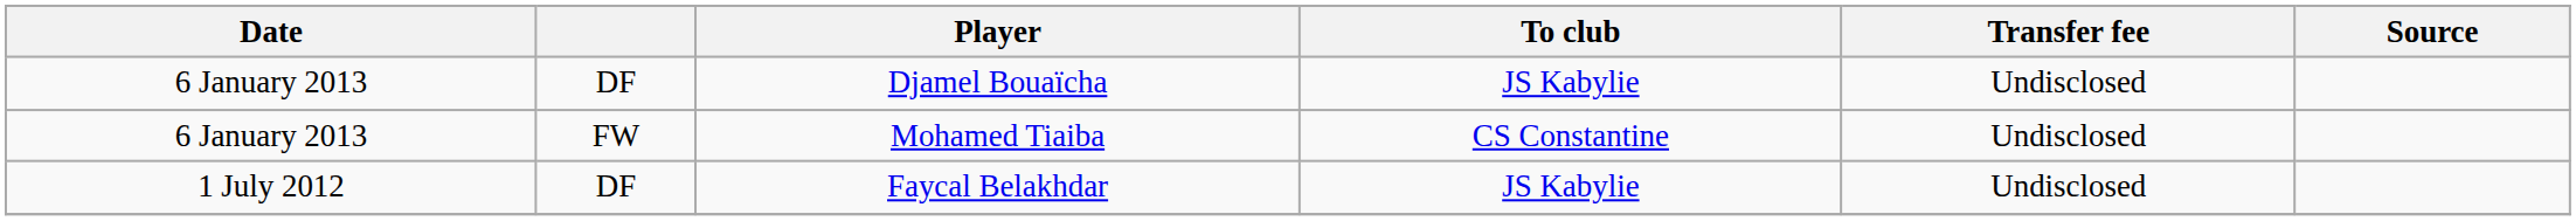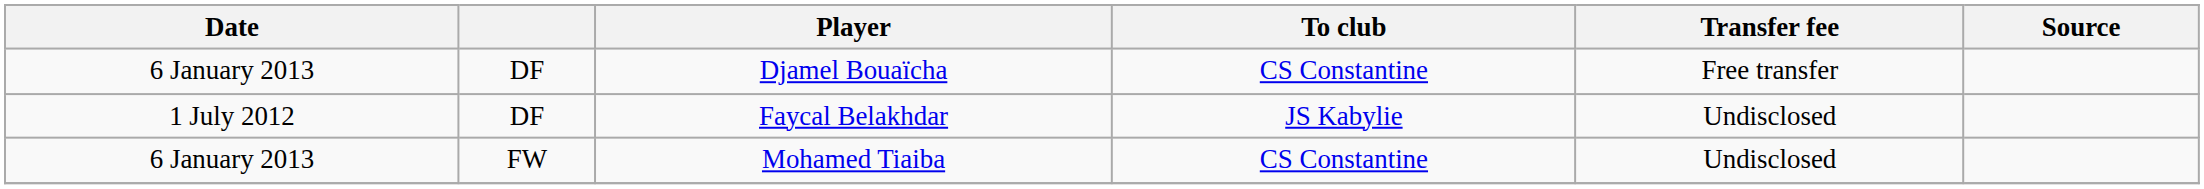Djamel Bouaïcha | To club: JS Kabylie -> CS Constantine
Djamel Bouaïcha | Transfer fee: Undisclosed -> Free transfer
rows swapped: Faycal Belakhdar <-> Mohamed Tiaiba
